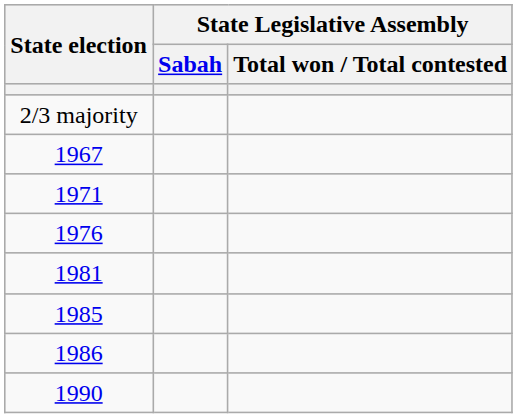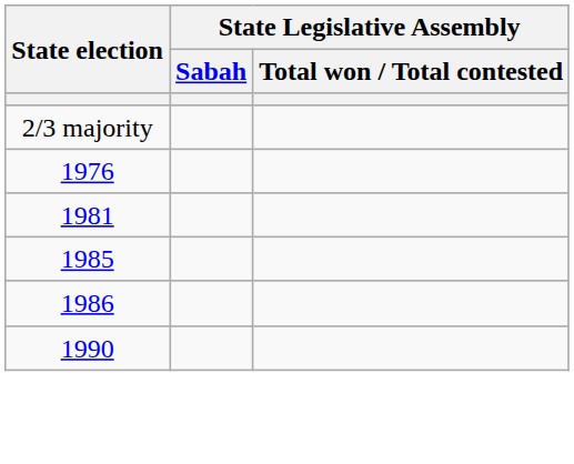- row: 1967
- row: 1971
